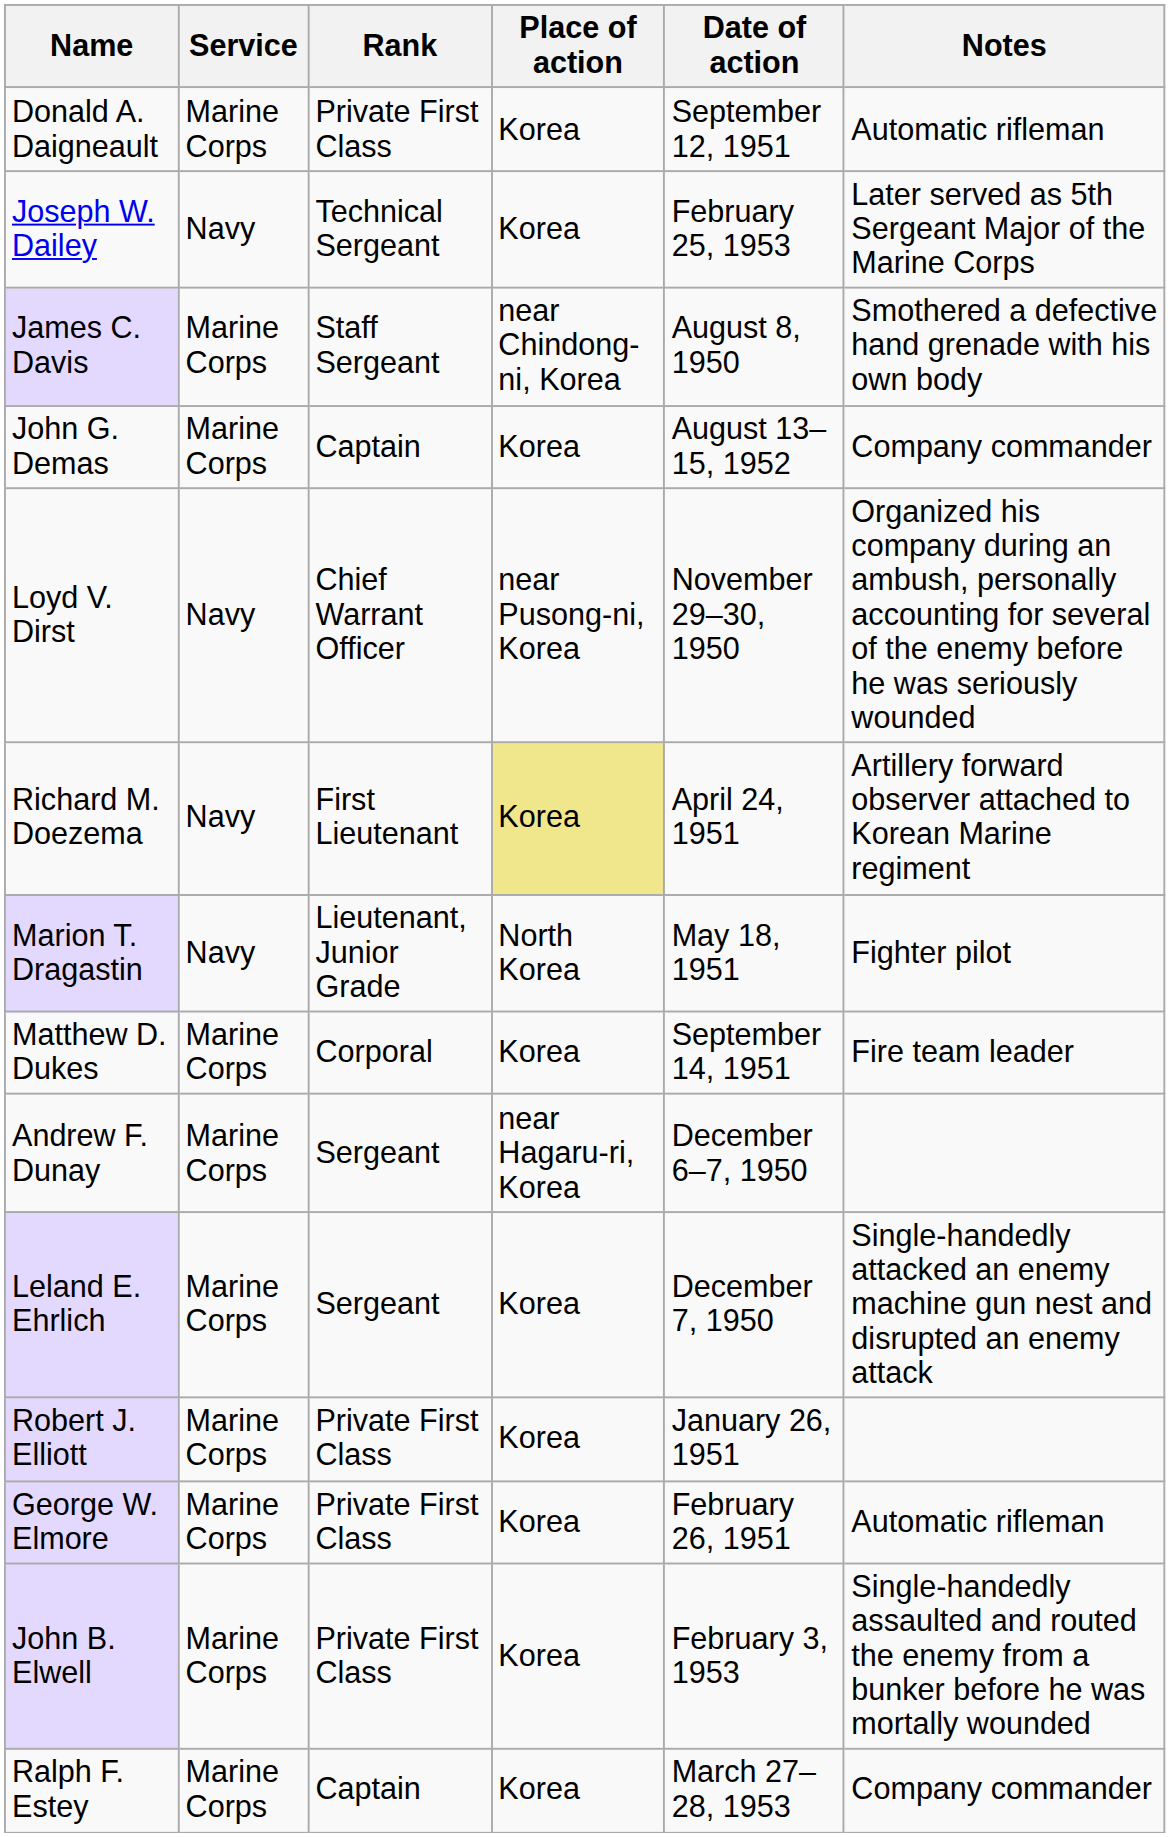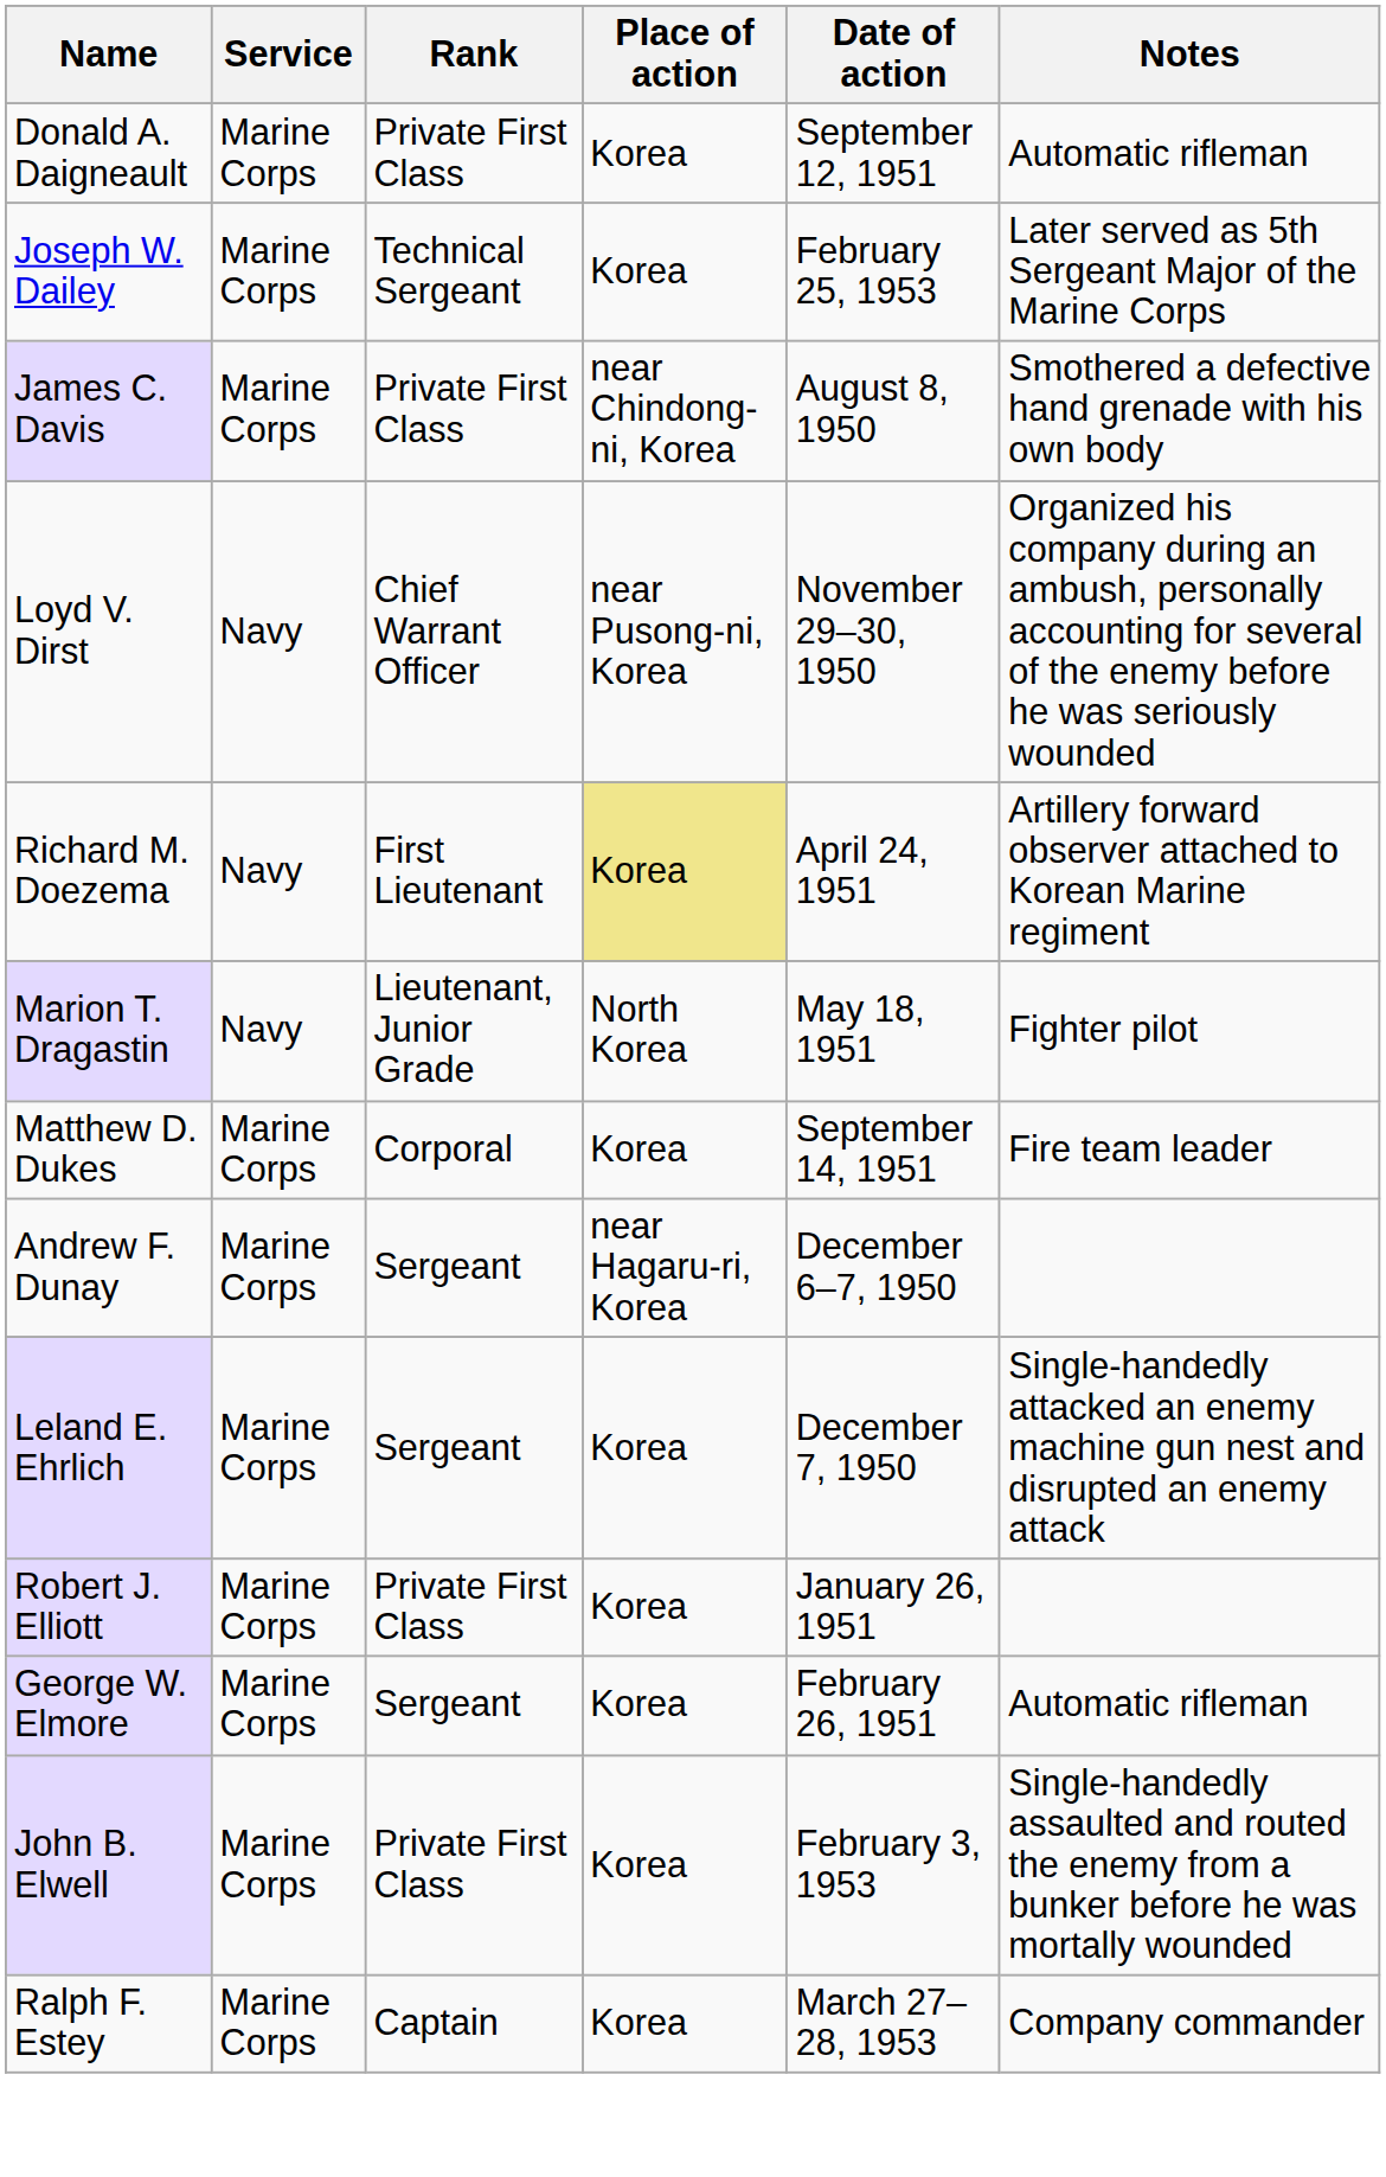Joseph W. Dailey | Service: Navy -> Marine Corps
James C. Davis | Rank: Staff Sergeant -> Private First Class
- row: John G. Demas | Marine Corps | Captain | Korea | August 13–15, 1952 | Company commander
George W. Elmore | Rank: Private First Class -> Sergeant
